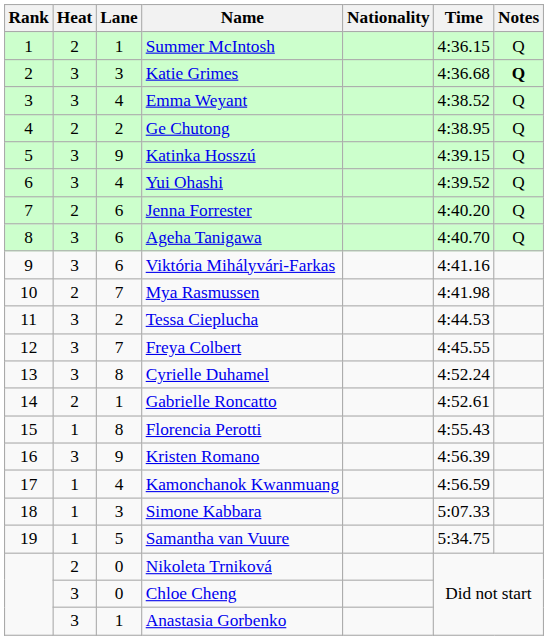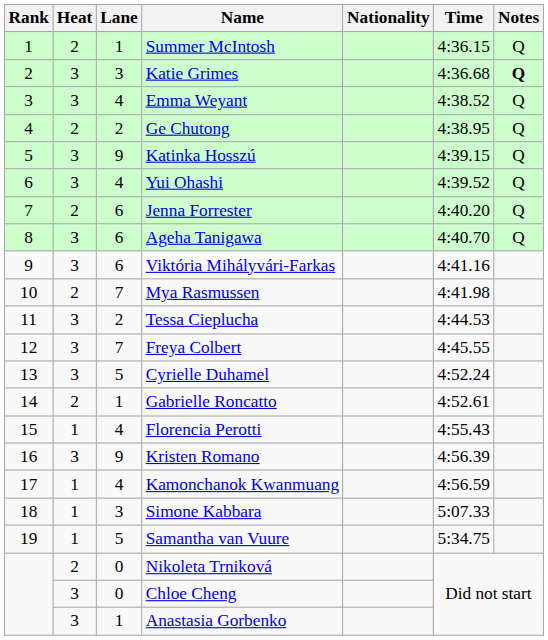Cyrielle Duhamel | Lane: 8 -> 5
Florencia Perotti | Lane: 8 -> 4
